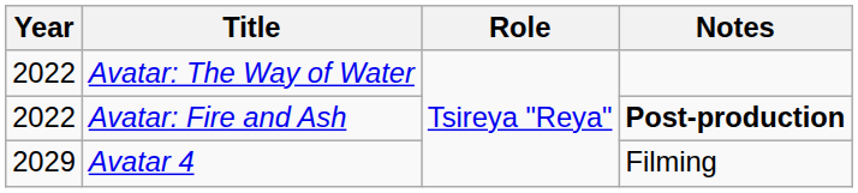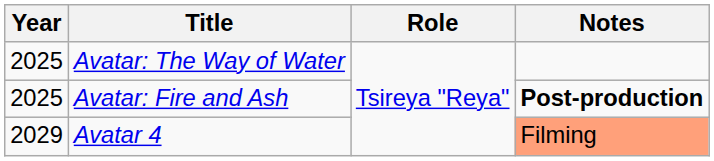Avatar: The Way of Water | Year: 2022 -> 2025
Avatar: Fire and Ash | Year: 2022 -> 2025
Avatar 4 | Notes: no background -> lightsalmon background
